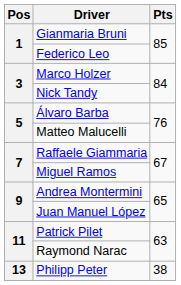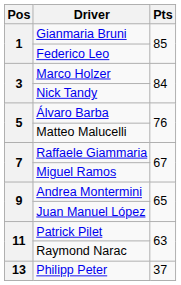Philipp Peter | Pts: 38 -> 37
